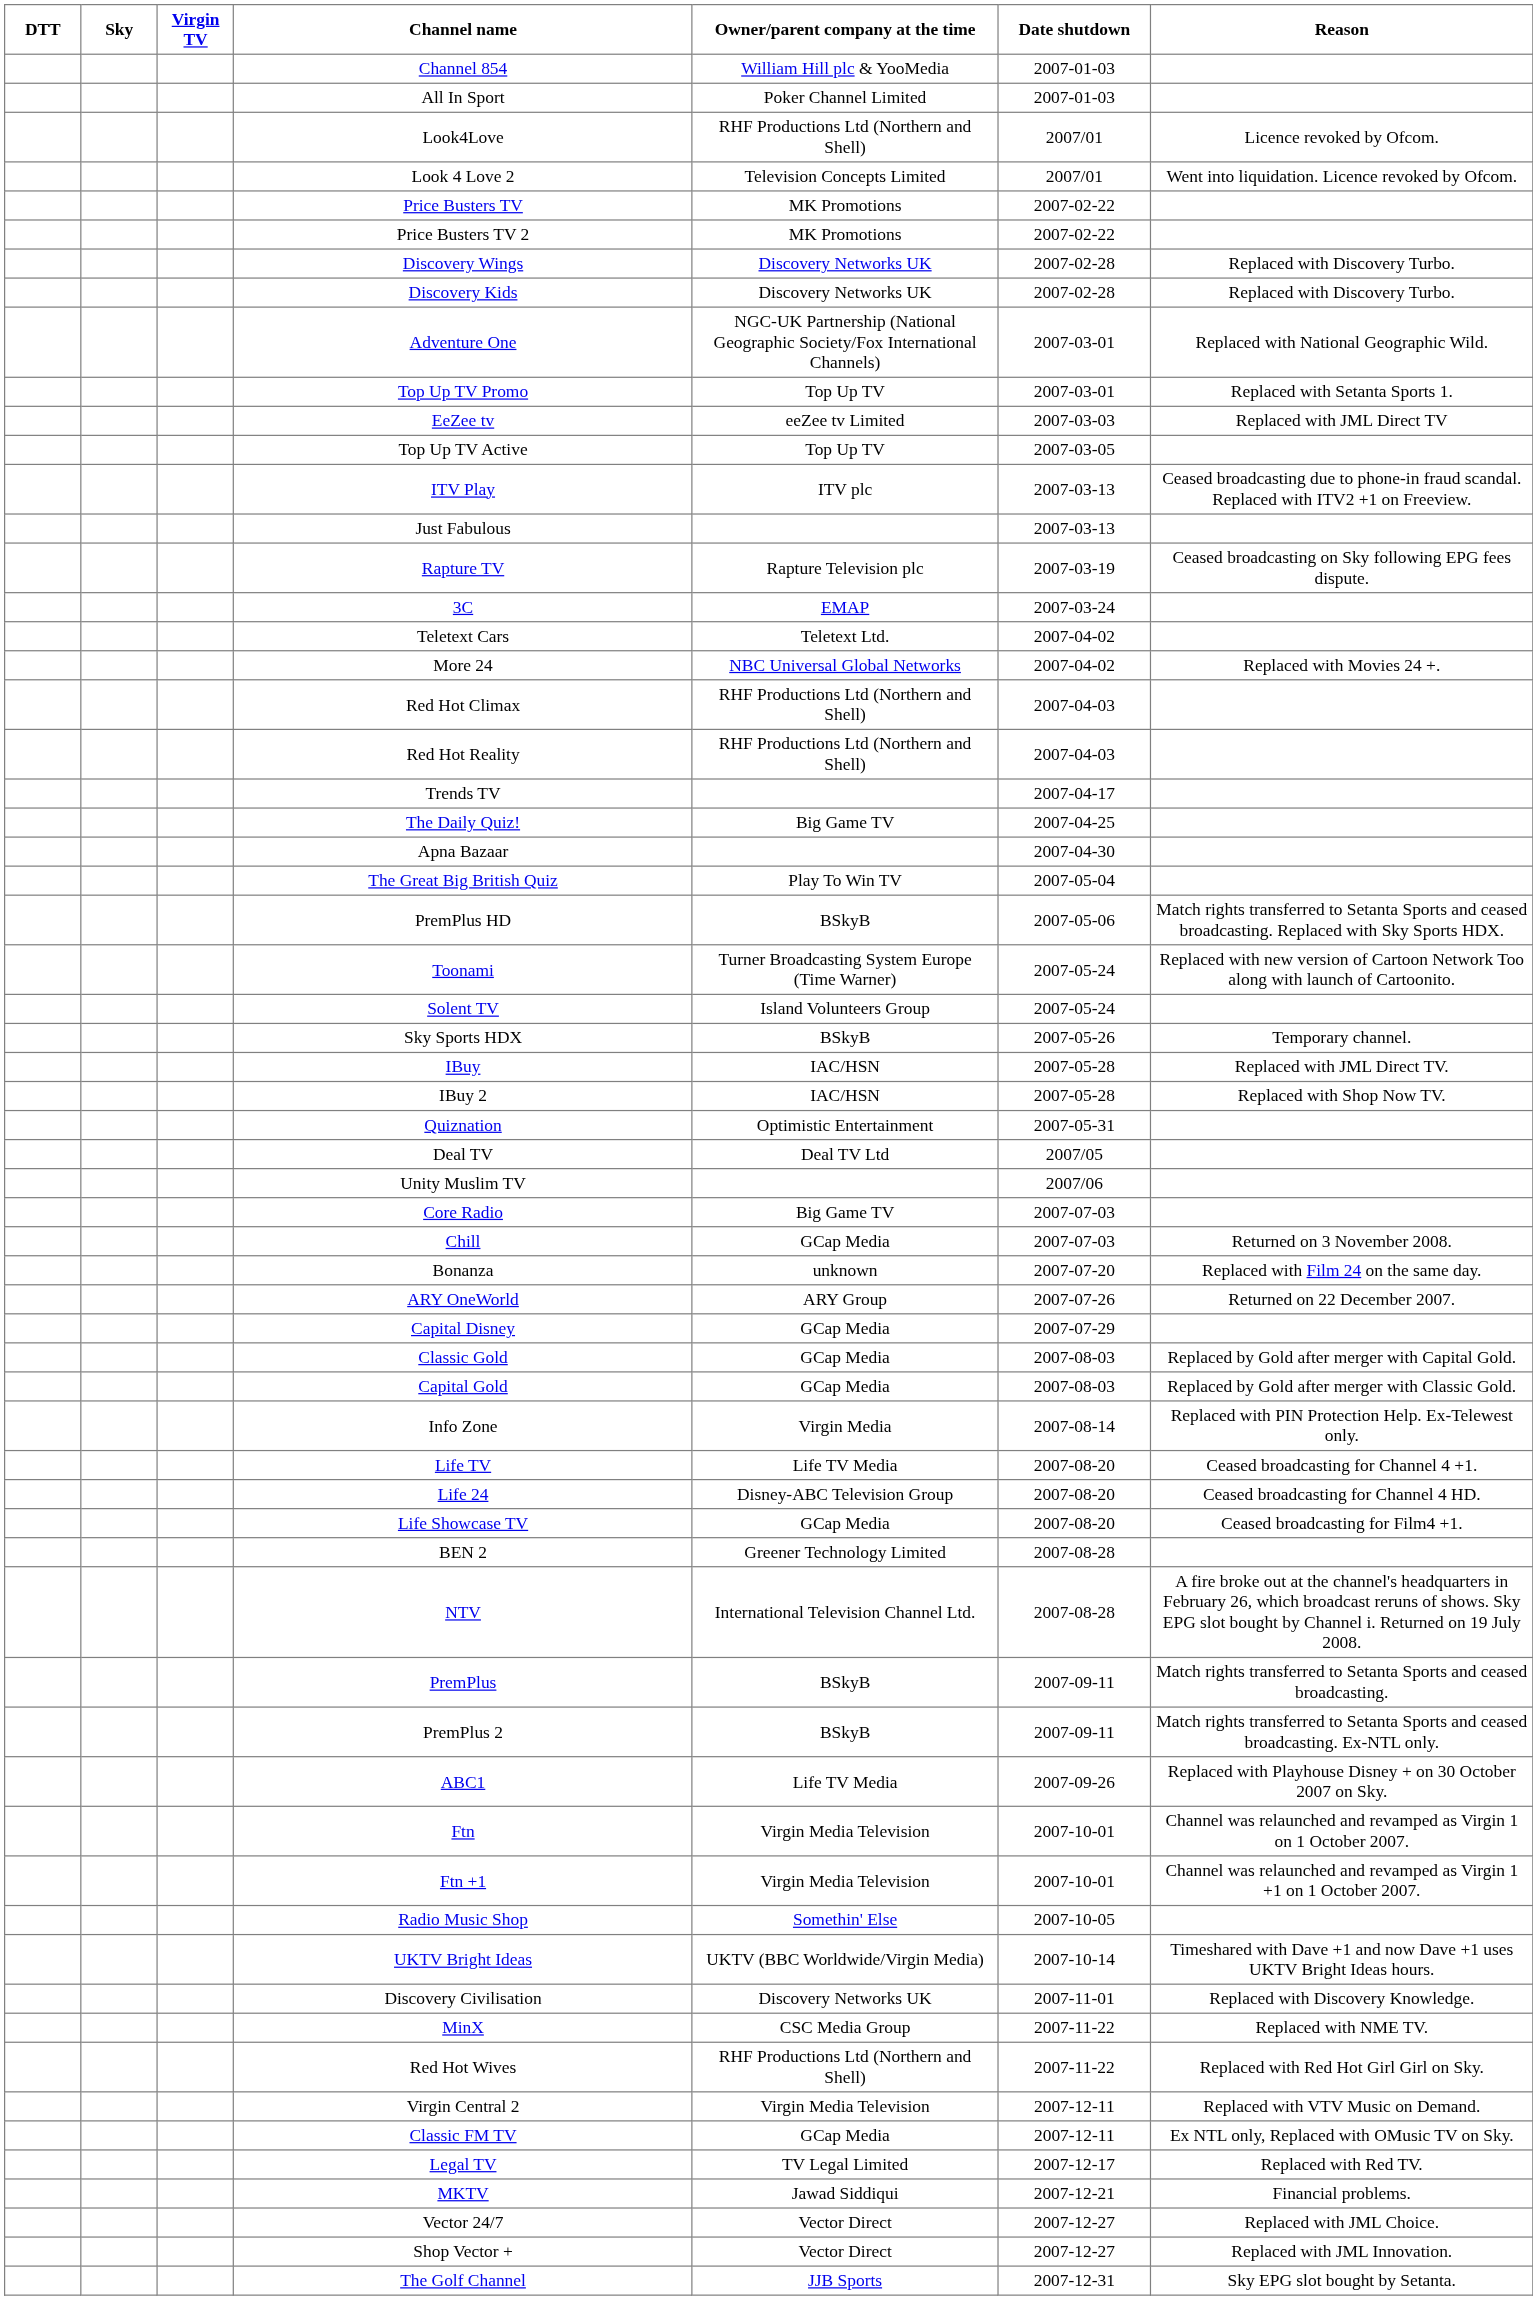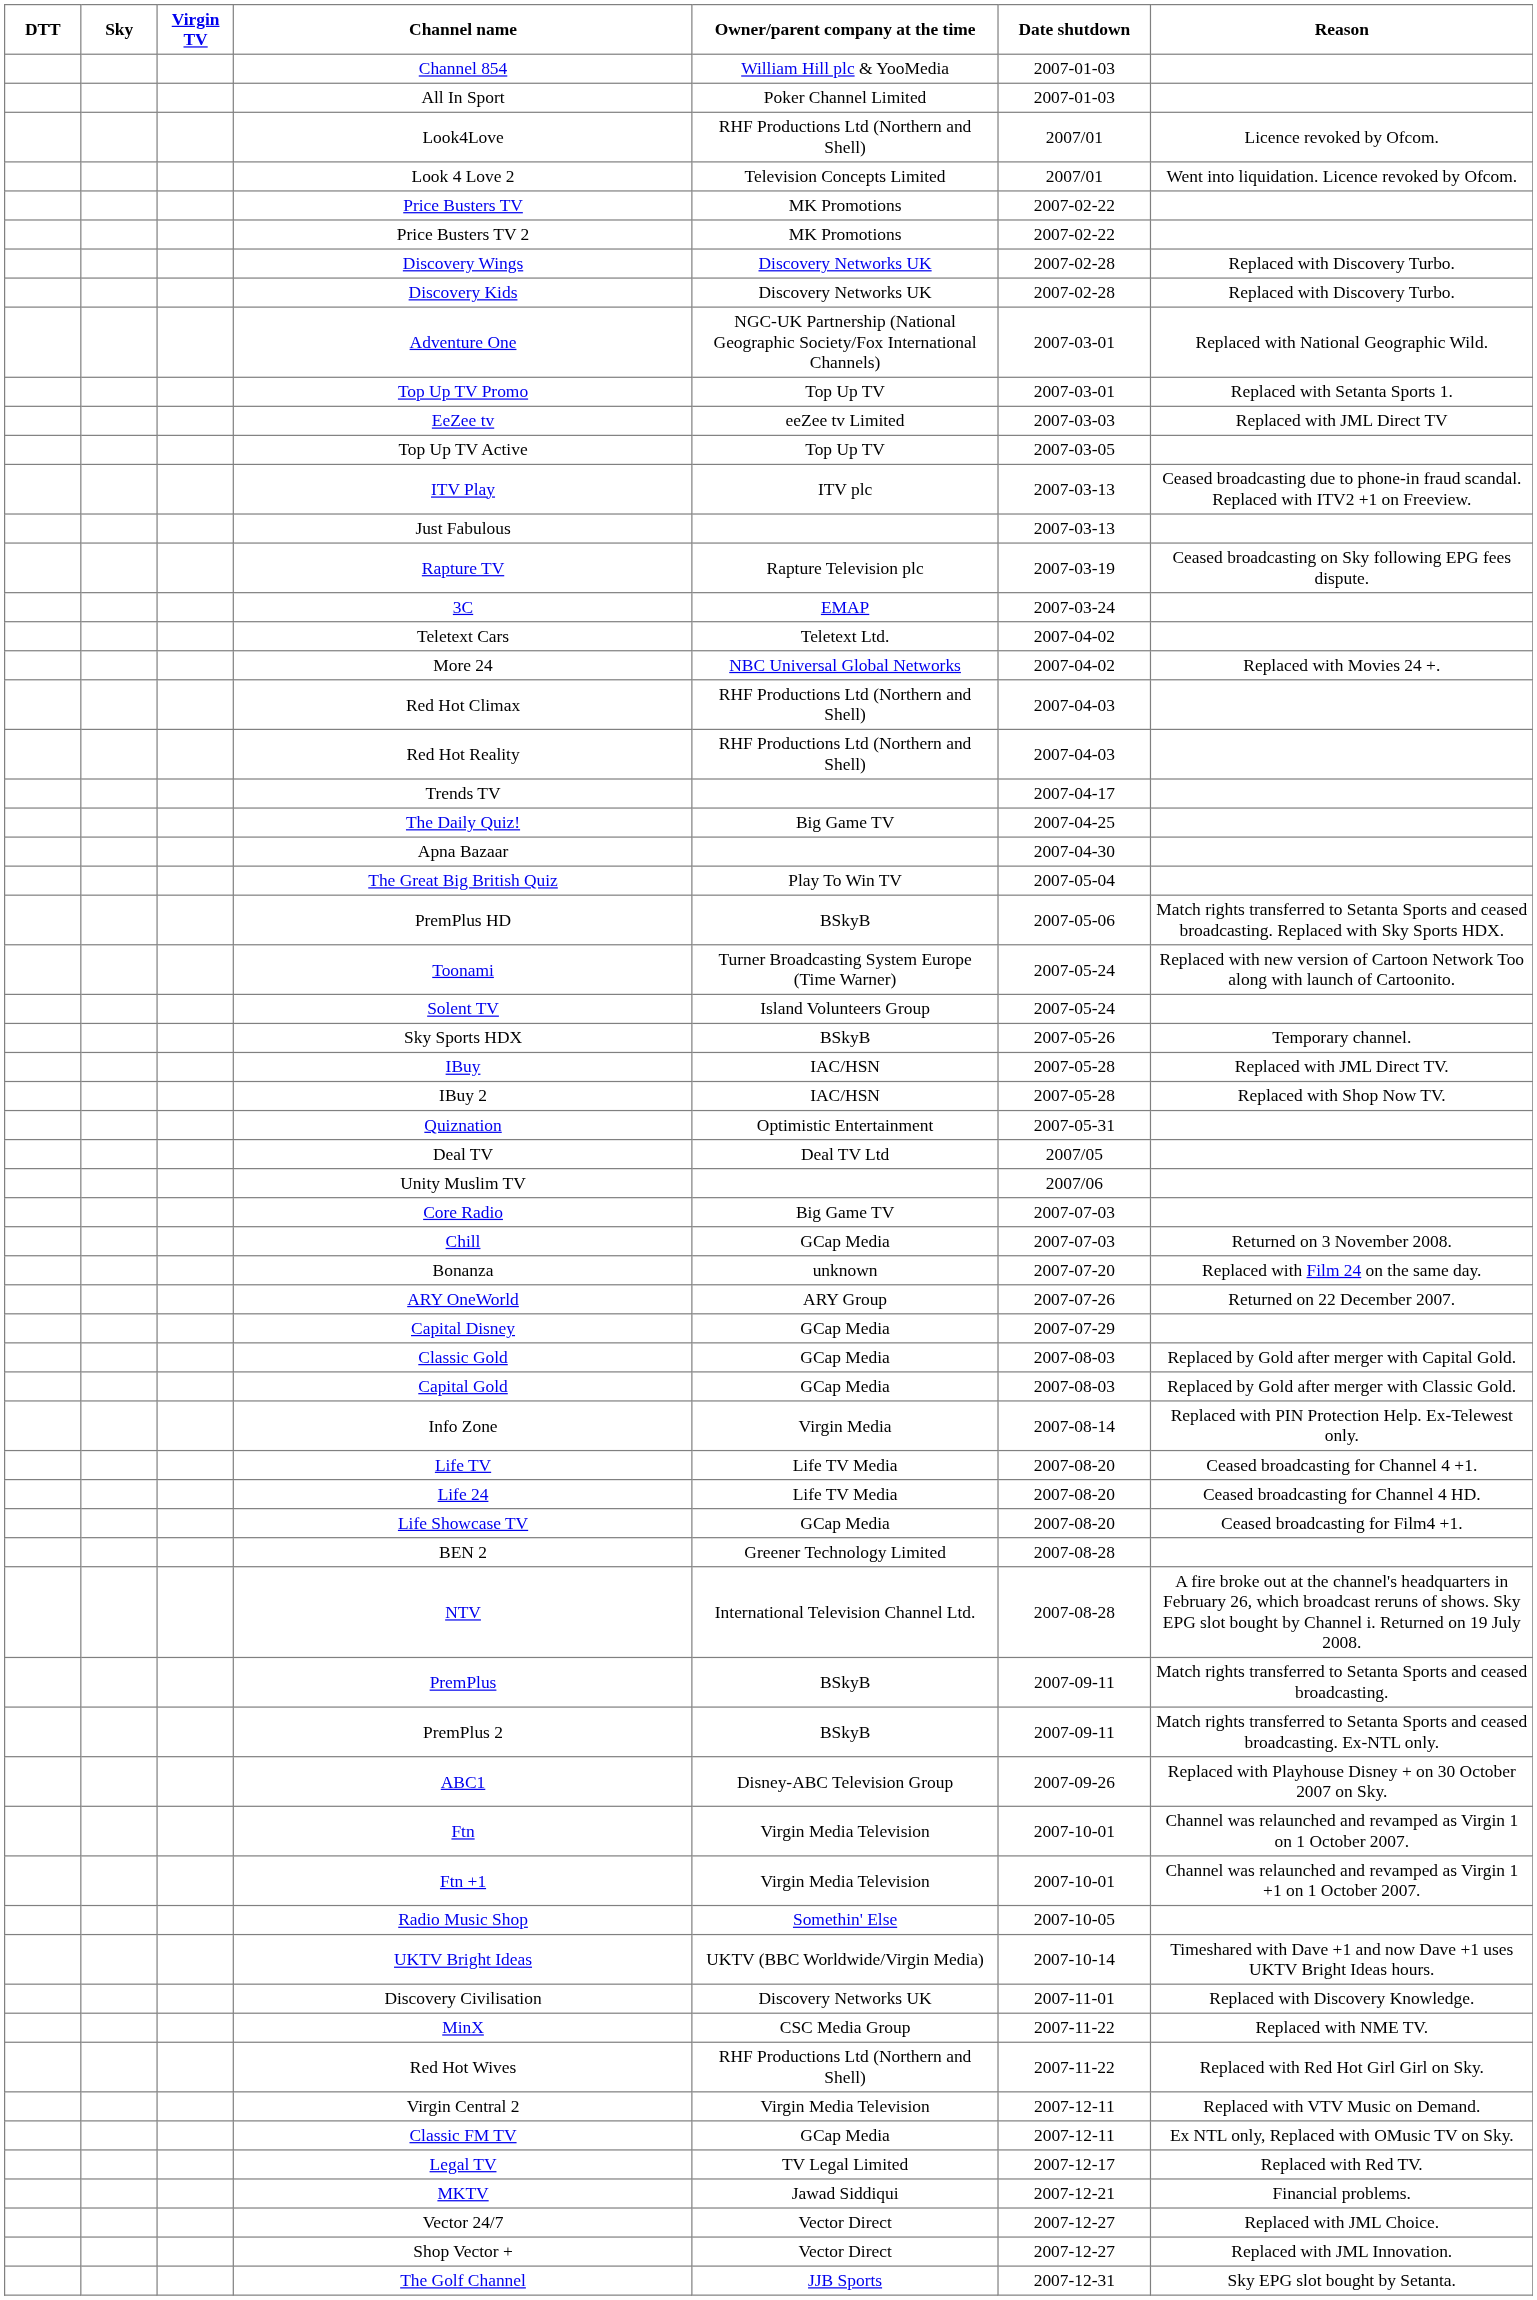Life 24 | Owner/parent company at the time: Disney-ABC Television Group -> Life TV Media
ABC1 | Owner/parent company at the time: Life TV Media -> Disney-ABC Television Group
